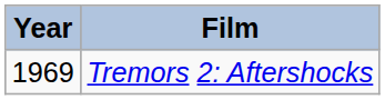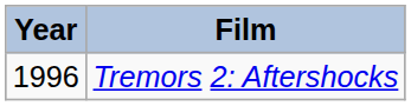Tremors 2: Aftershocks | Year: 1969 -> 1996
